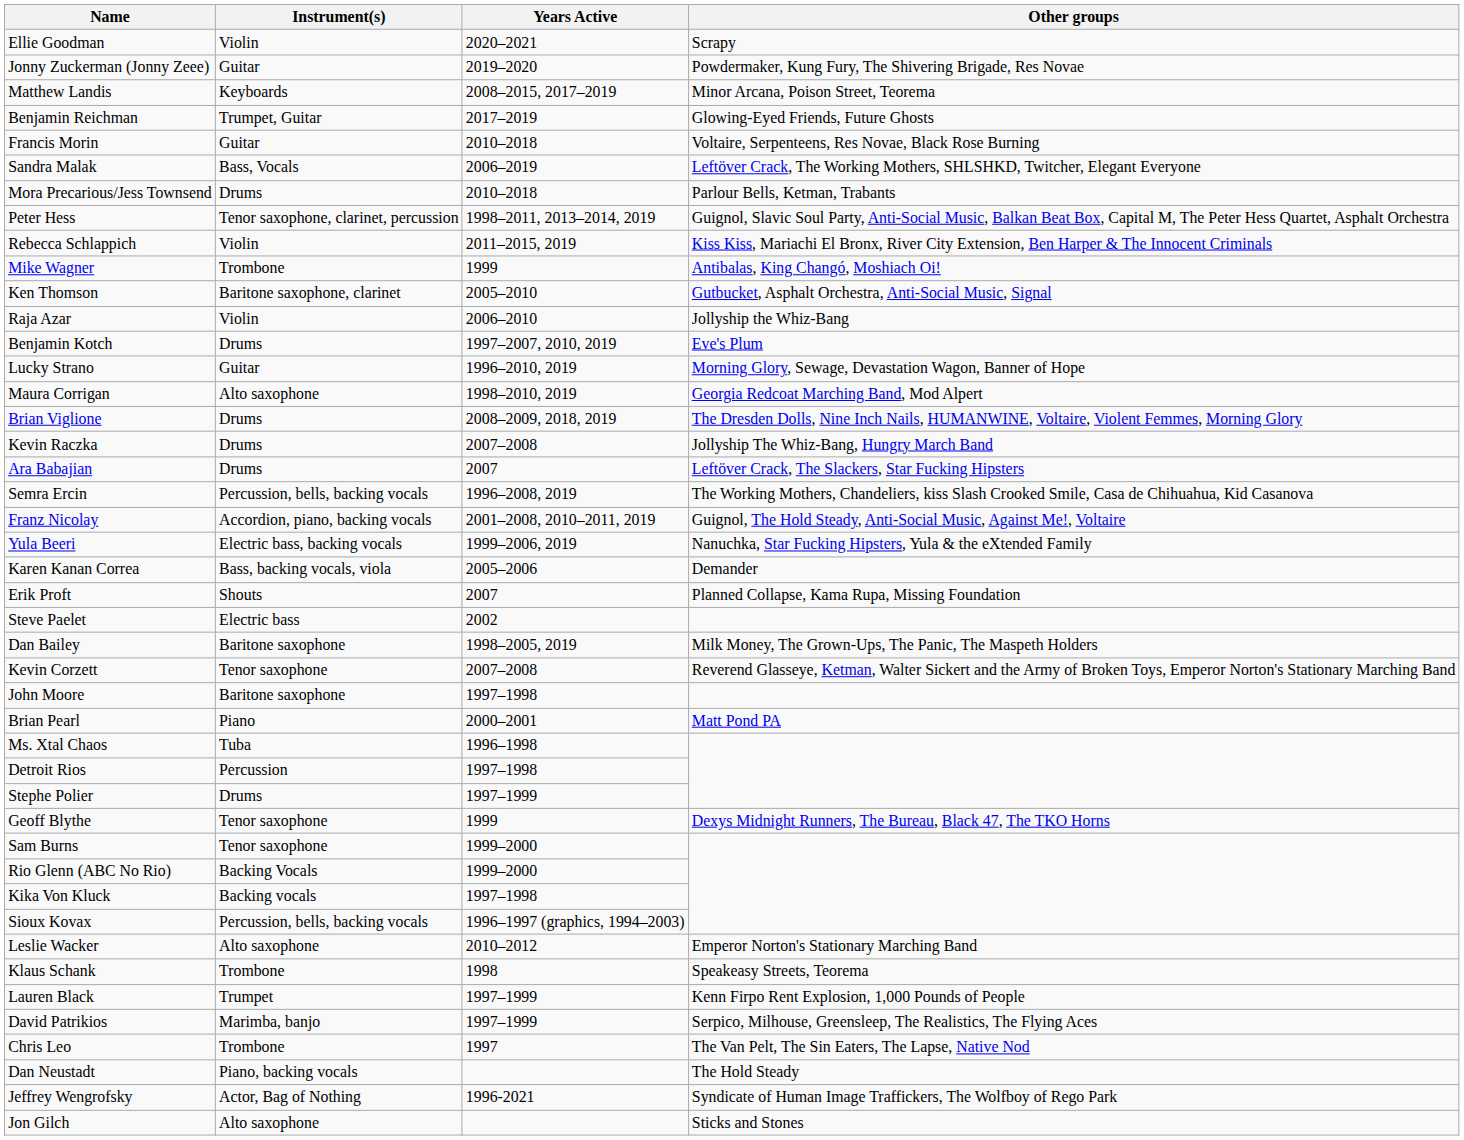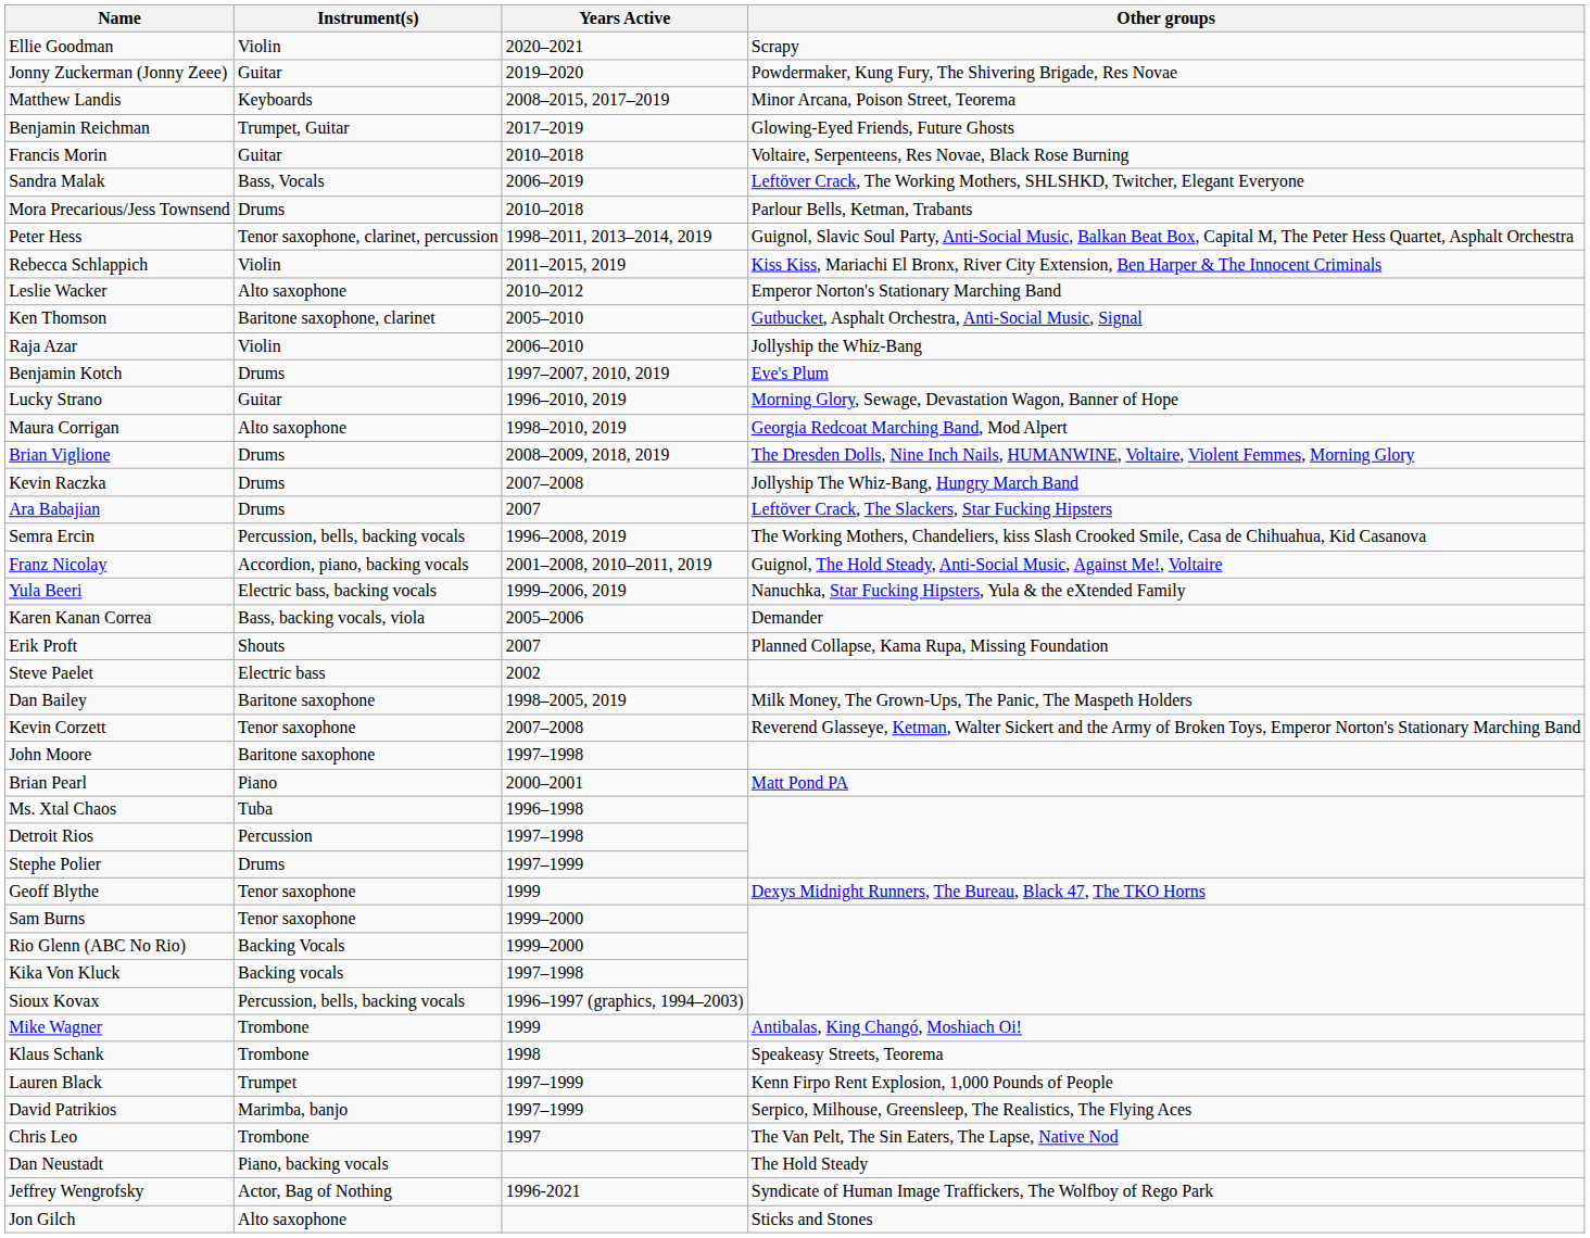rows swapped: Leslie Wacker <-> Mike Wagner
